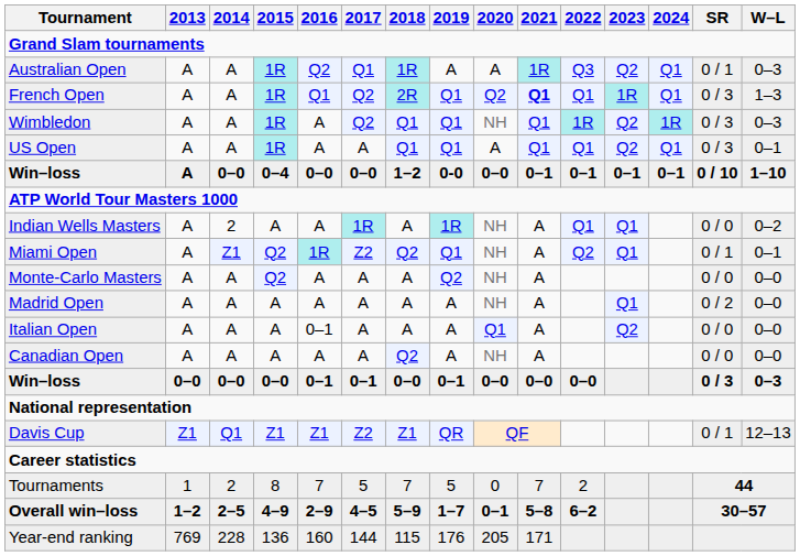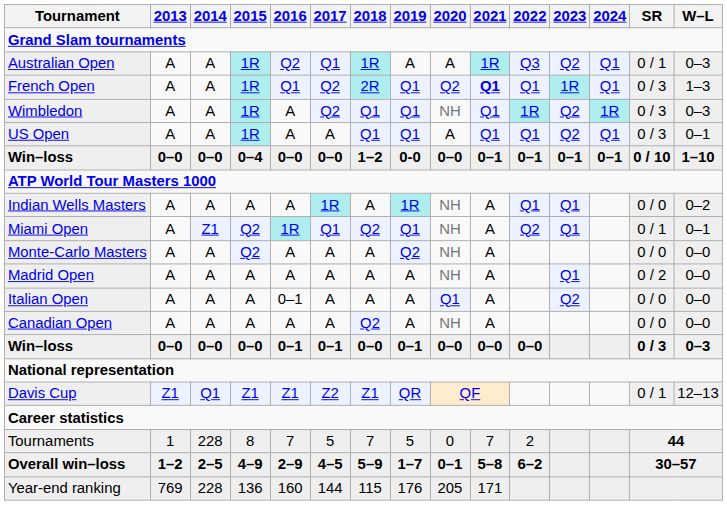Win–loss / 0–4 | 2013: A -> 0–0
Indian Wells Masters | 2014: 2 -> A
Miami Open | 2017: Z2 -> Q1
Tournaments | 2014: 2 -> 228
